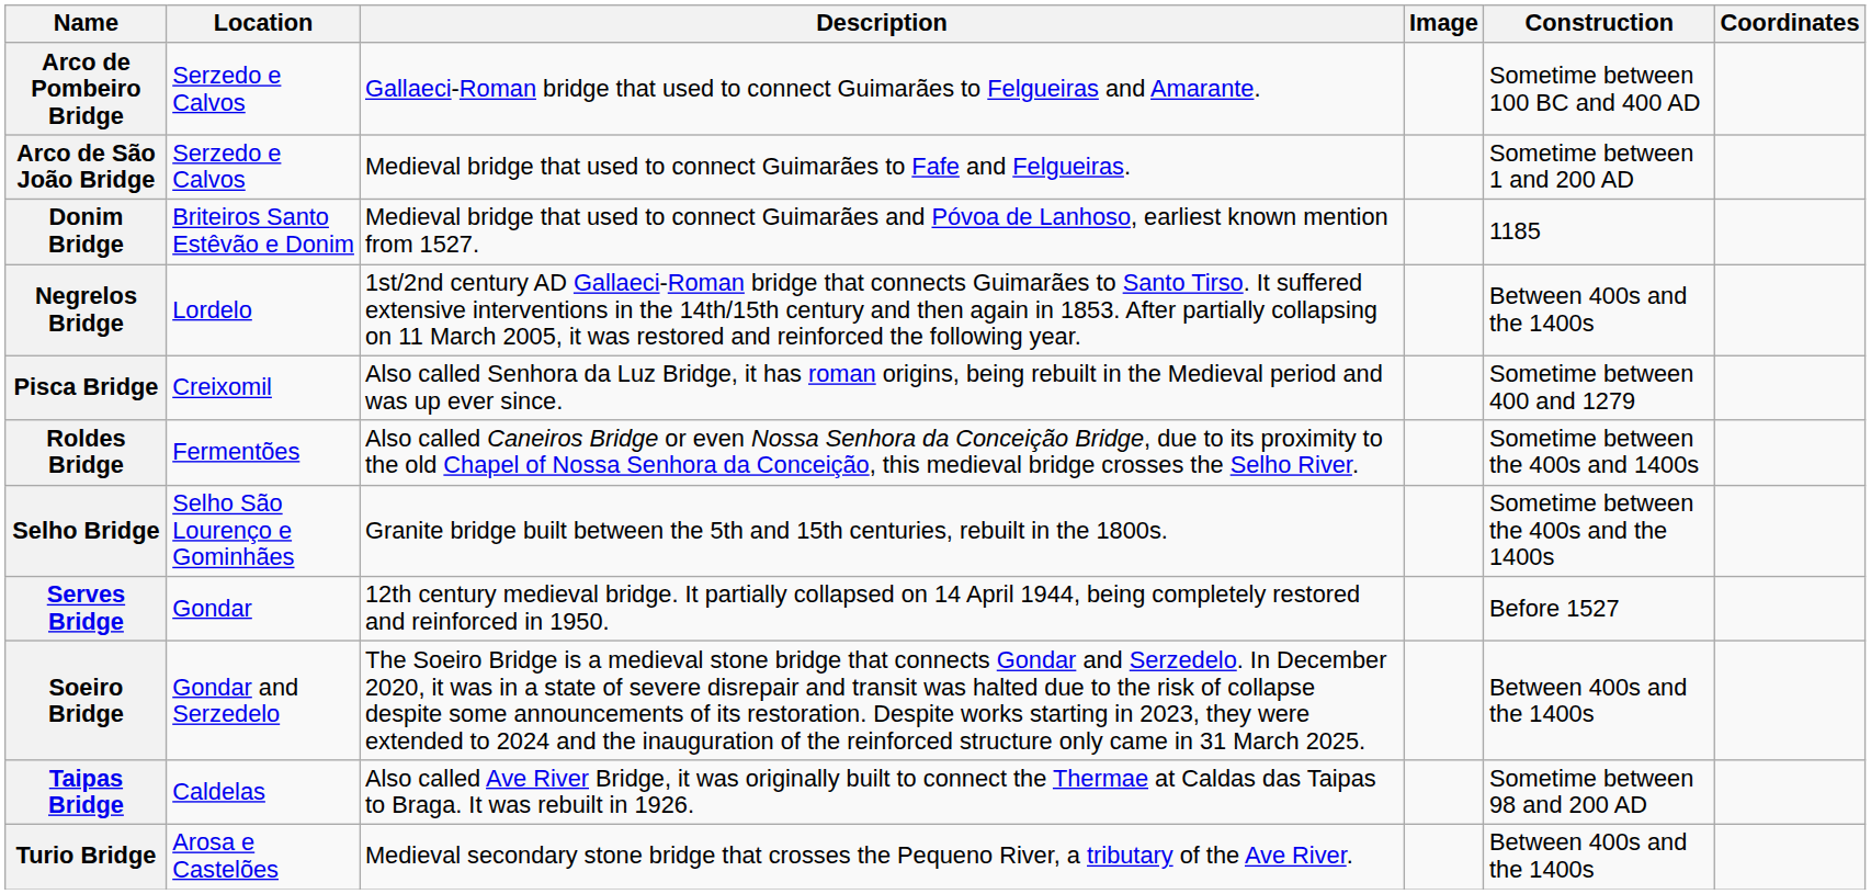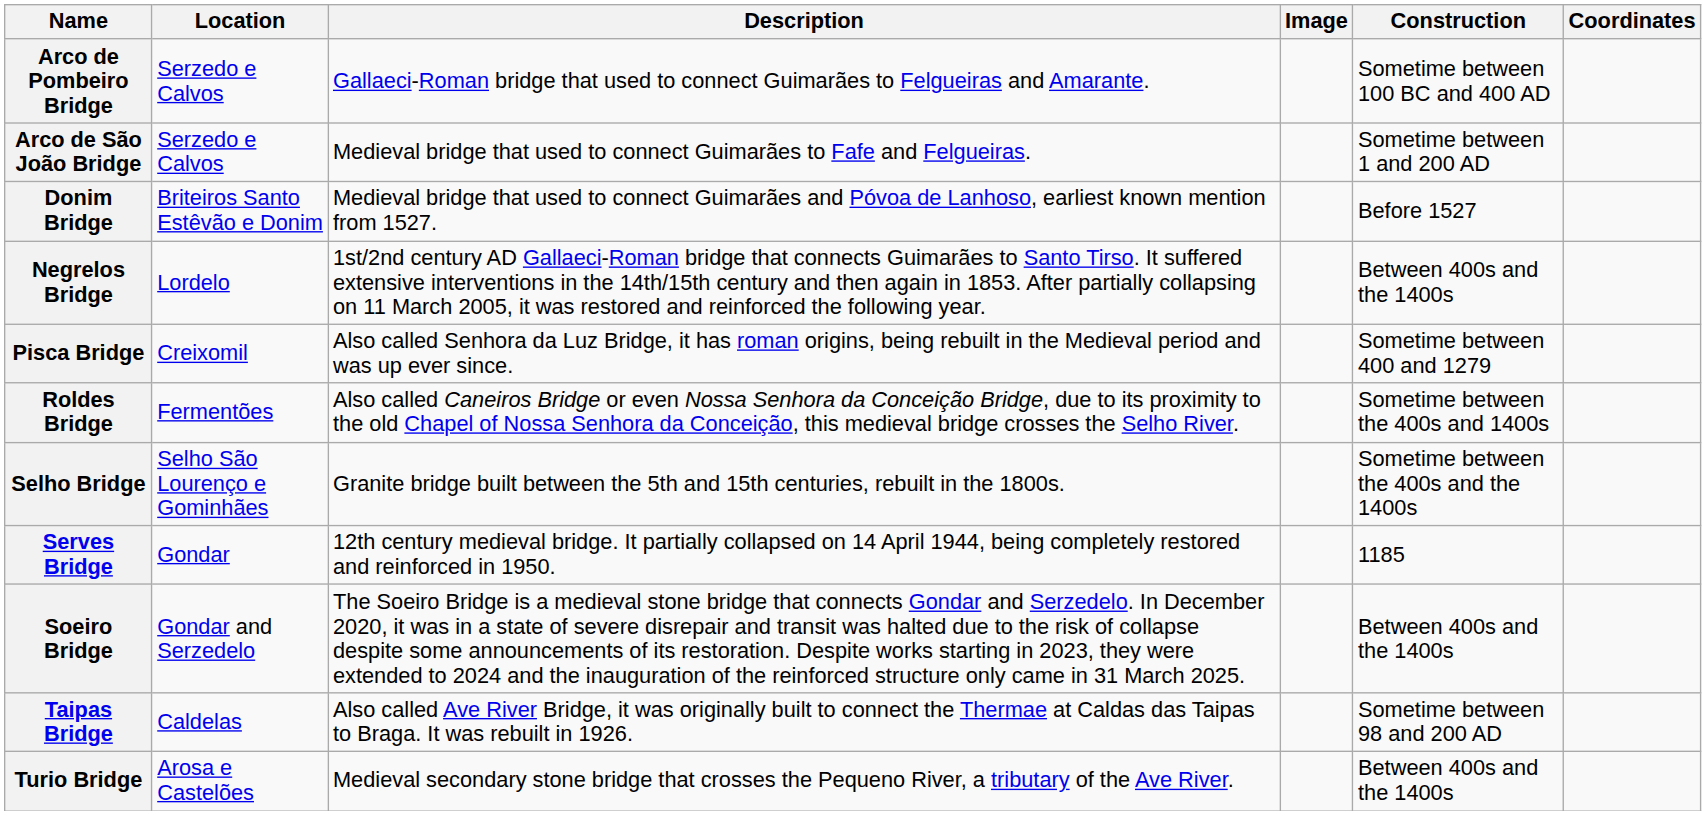Donim Bridge | Construction: 1185 -> Before 1527
Serves Bridge | Construction: Before 1527 -> 1185
